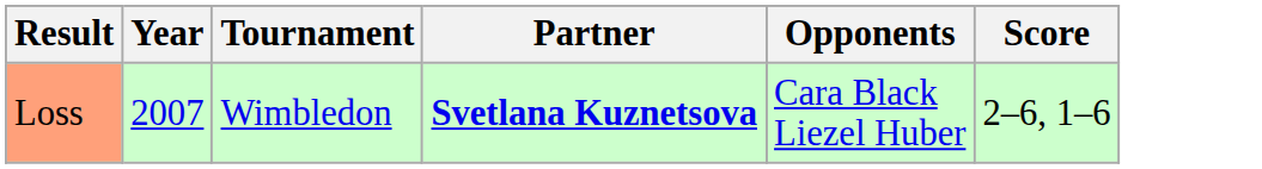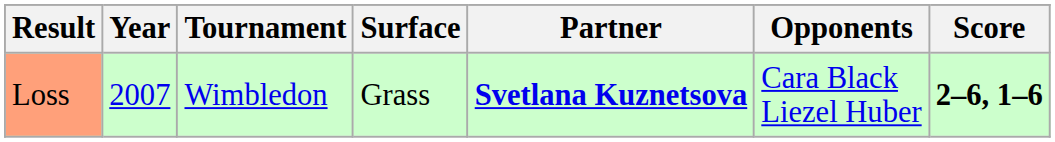+ column: Surface | Grass
Loss | Score: normal -> bold
